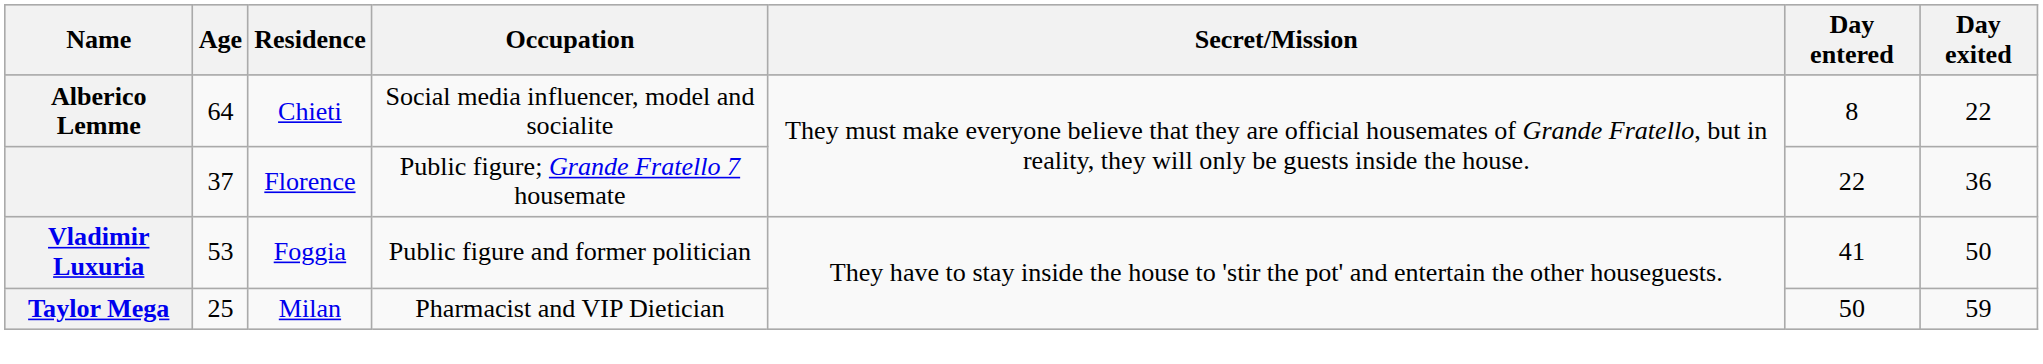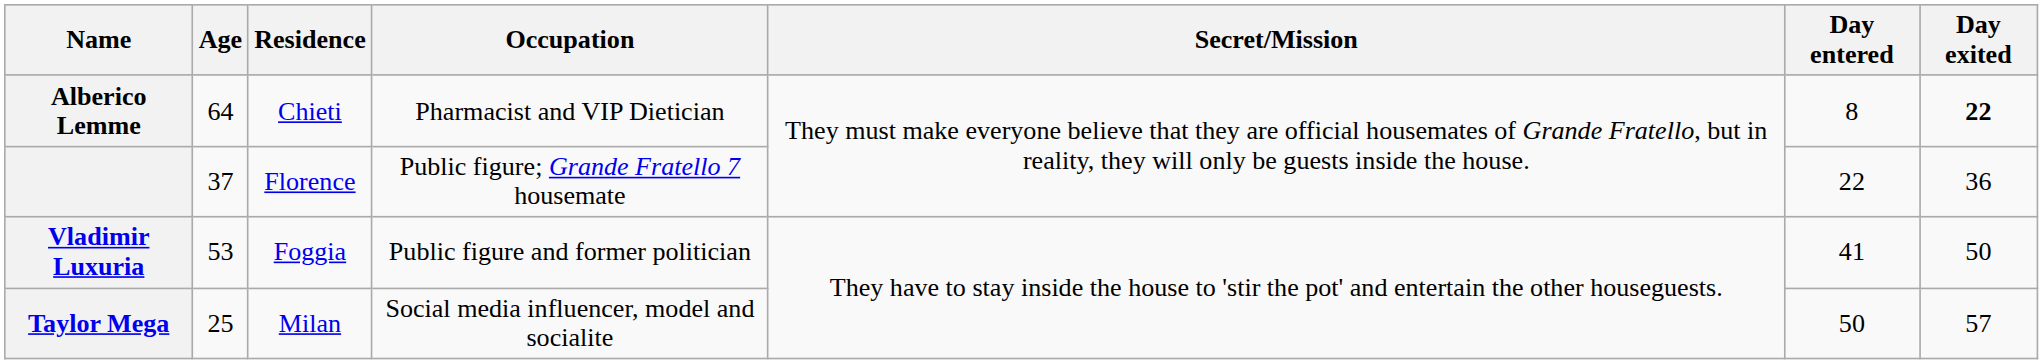Alberico Lemme | Occupation: Social media influencer, model and socialite -> Pharmacist and VIP Dietician
Alberico Lemme | Day exited: normal -> bold
Taylor Mega | Occupation: Pharmacist and VIP Dietician -> Social media influencer, model and socialite
Taylor Mega | Day exited: 59 -> 57
